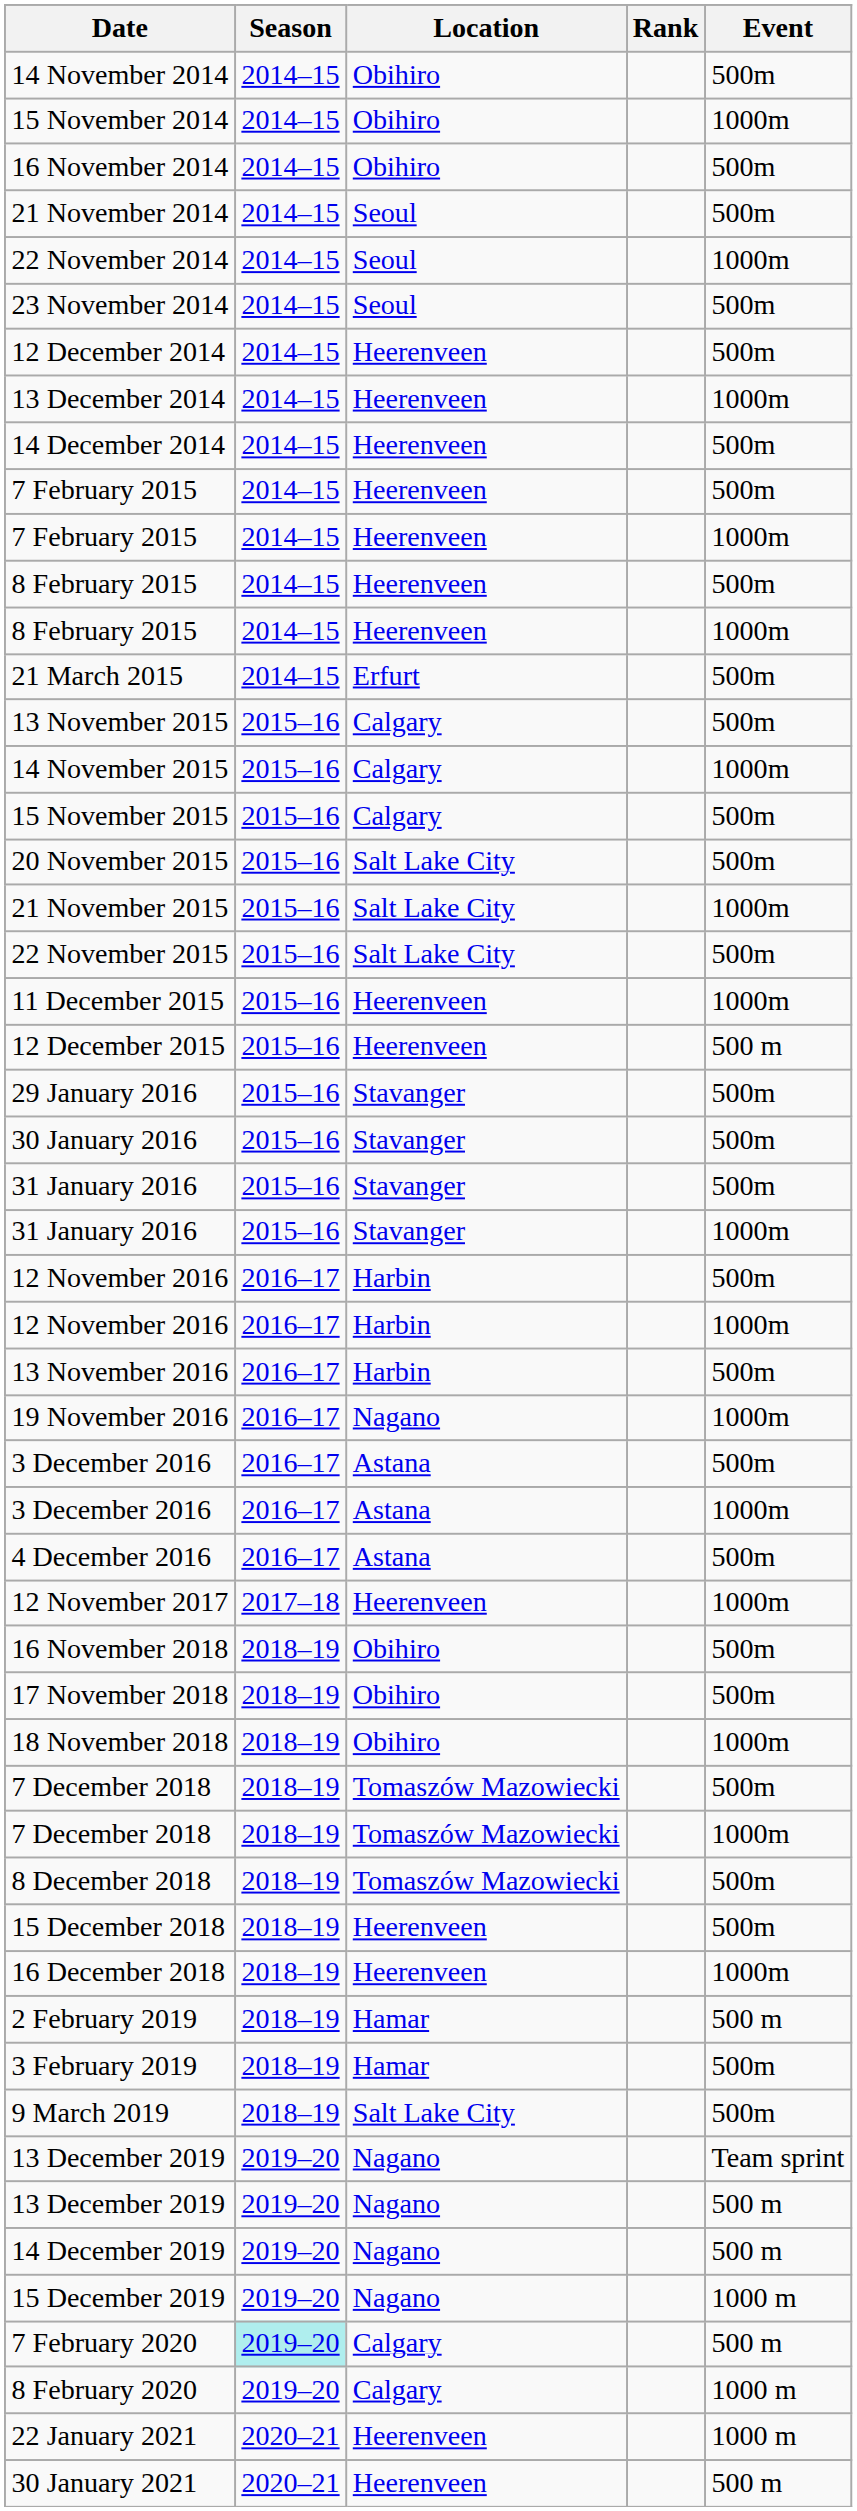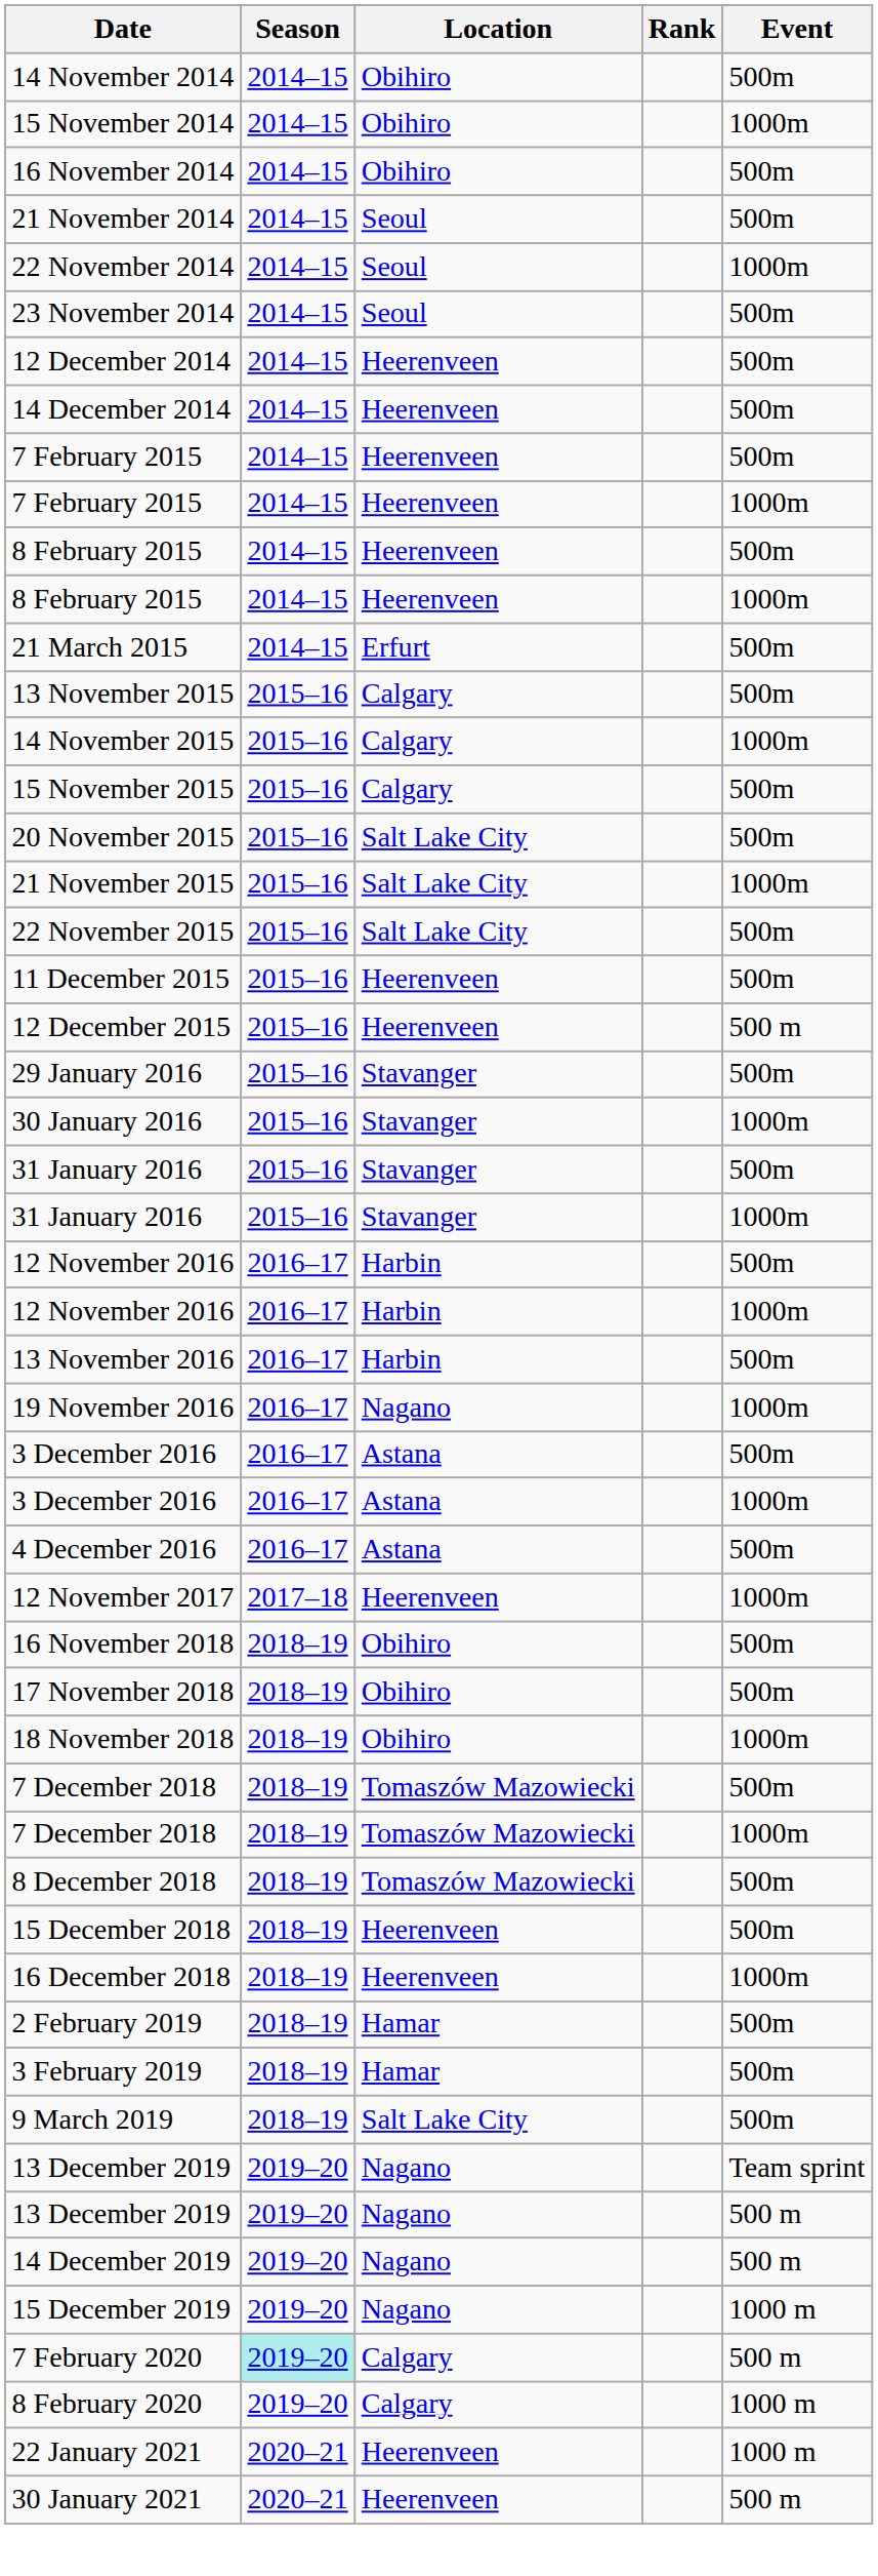- row: 13 December 2014 | 2014–15 | Heerenveen | 1000m
11 December 2015 | Event: 1000m -> 500m
30 January 2016 | Event: 500m -> 1000m
2 February 2019 | Event: 500 m -> 500m
